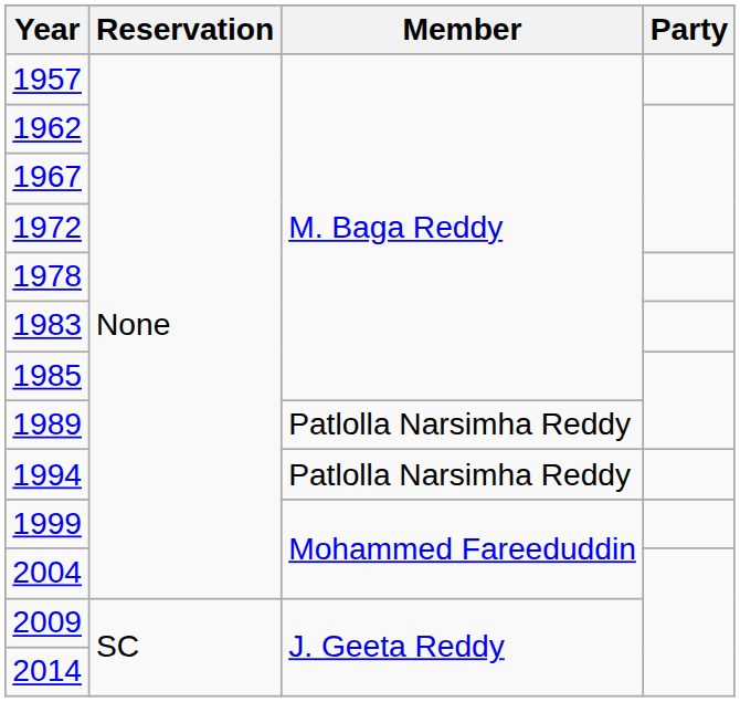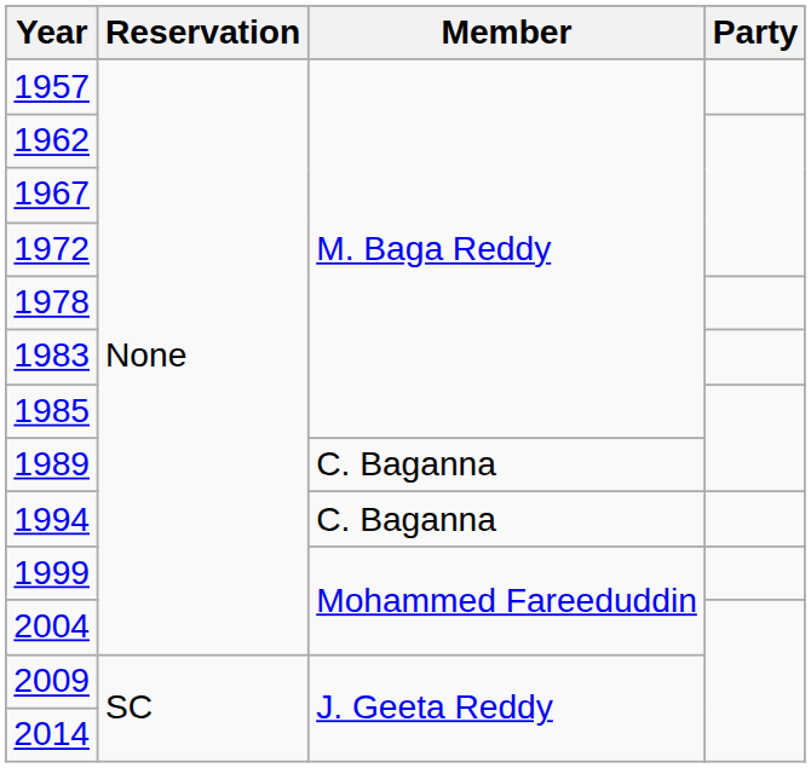1989 | Member: Patlolla Narsimha Reddy -> C. Baganna
1994 | Member: Patlolla Narsimha Reddy -> C. Baganna
